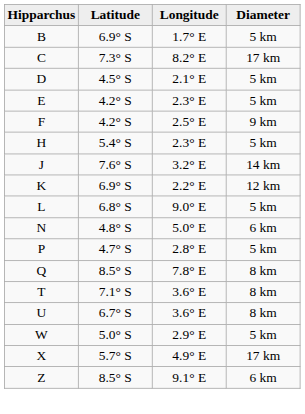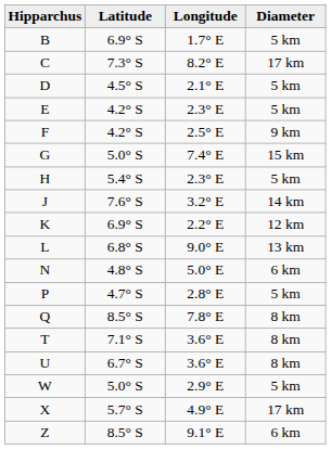+ row: G | 5.0° S | 7.4° E | 15 km
L | Diameter: 5 km -> 13 km
